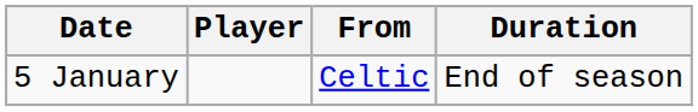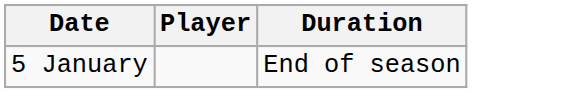- column: From | Celtic
